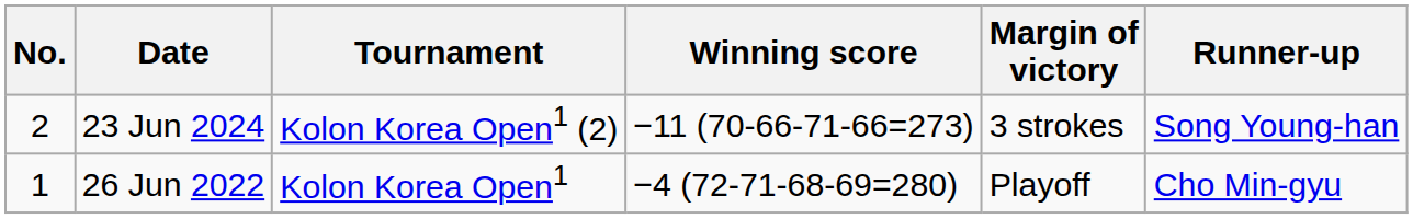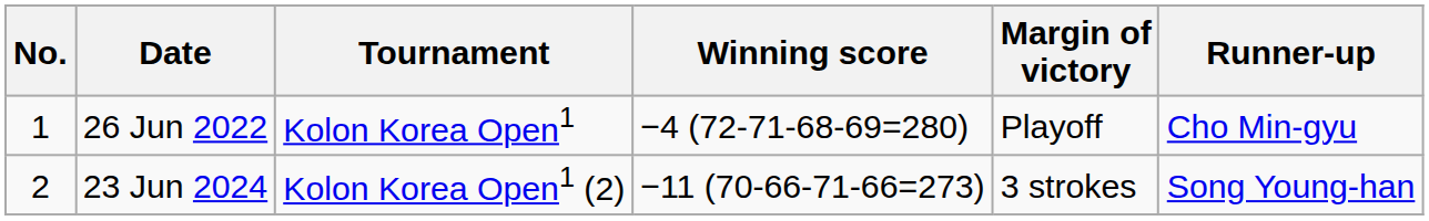rows swapped: 26 Jun 2022 <-> 23 Jun 2024
